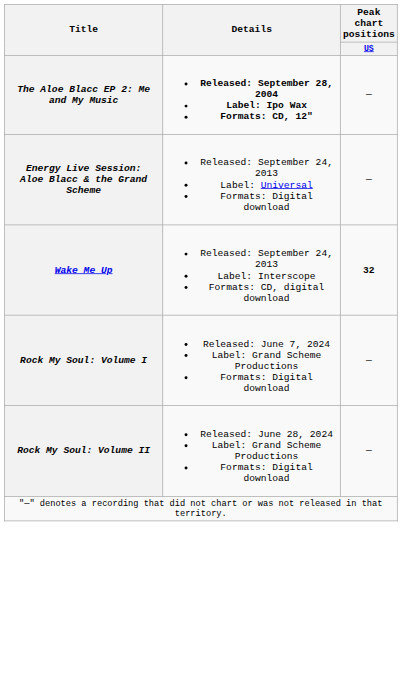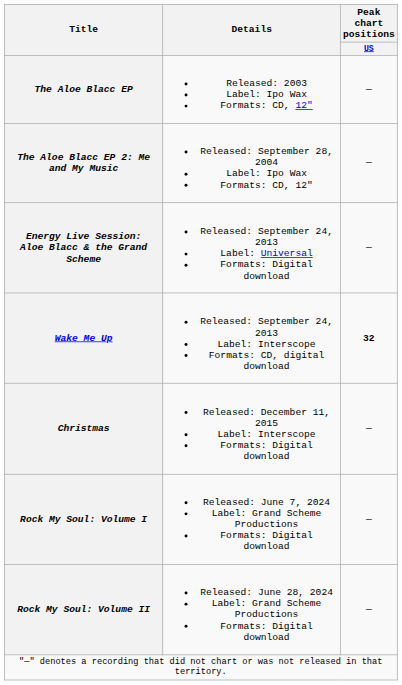+ row: The Aloe Blacc EP | Released: 2003 Label: Ipo Wax Formats: CD, 12" | —
The Aloe Blacc EP 2: Me and My Music | Details: bold -> normal
+ row: Christmas | Released: December 11, 2015 Label: Interscope Formats: Digital download | —
